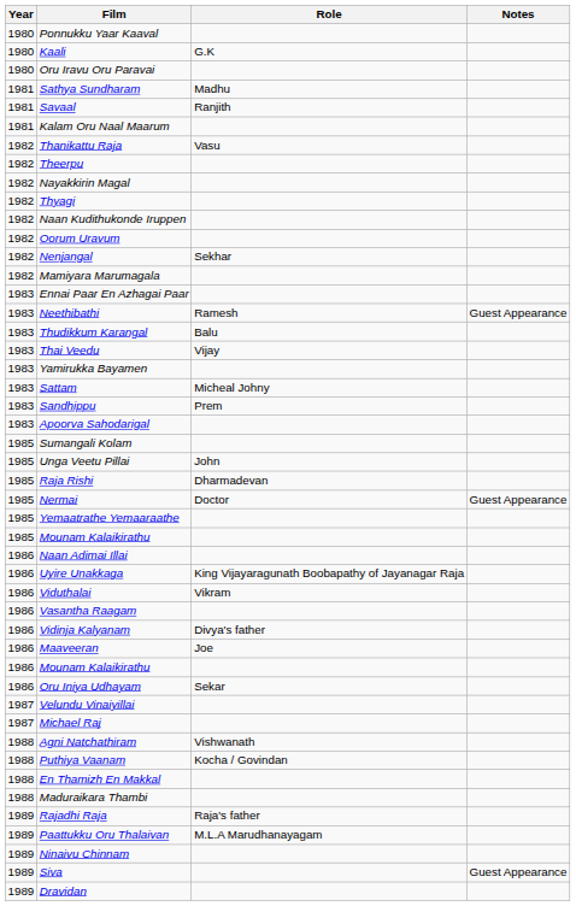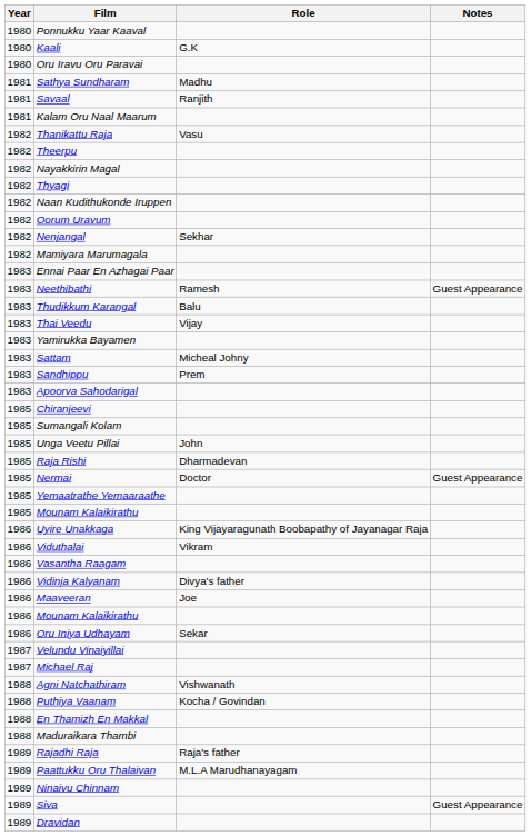+ row: 1985 | Chiranjeevi
- row: 1986 | Naan Adimai Illai
